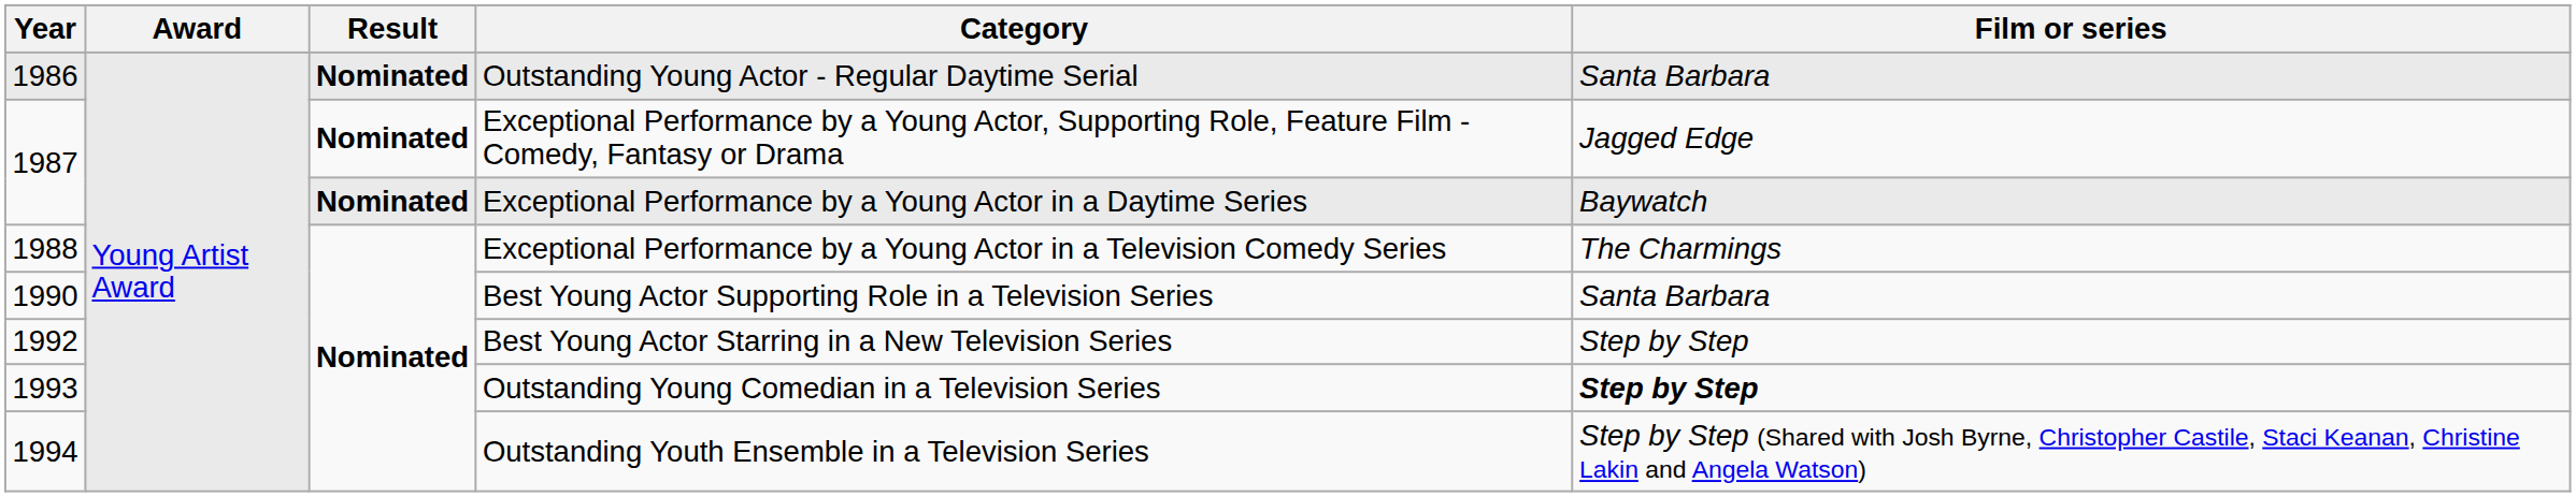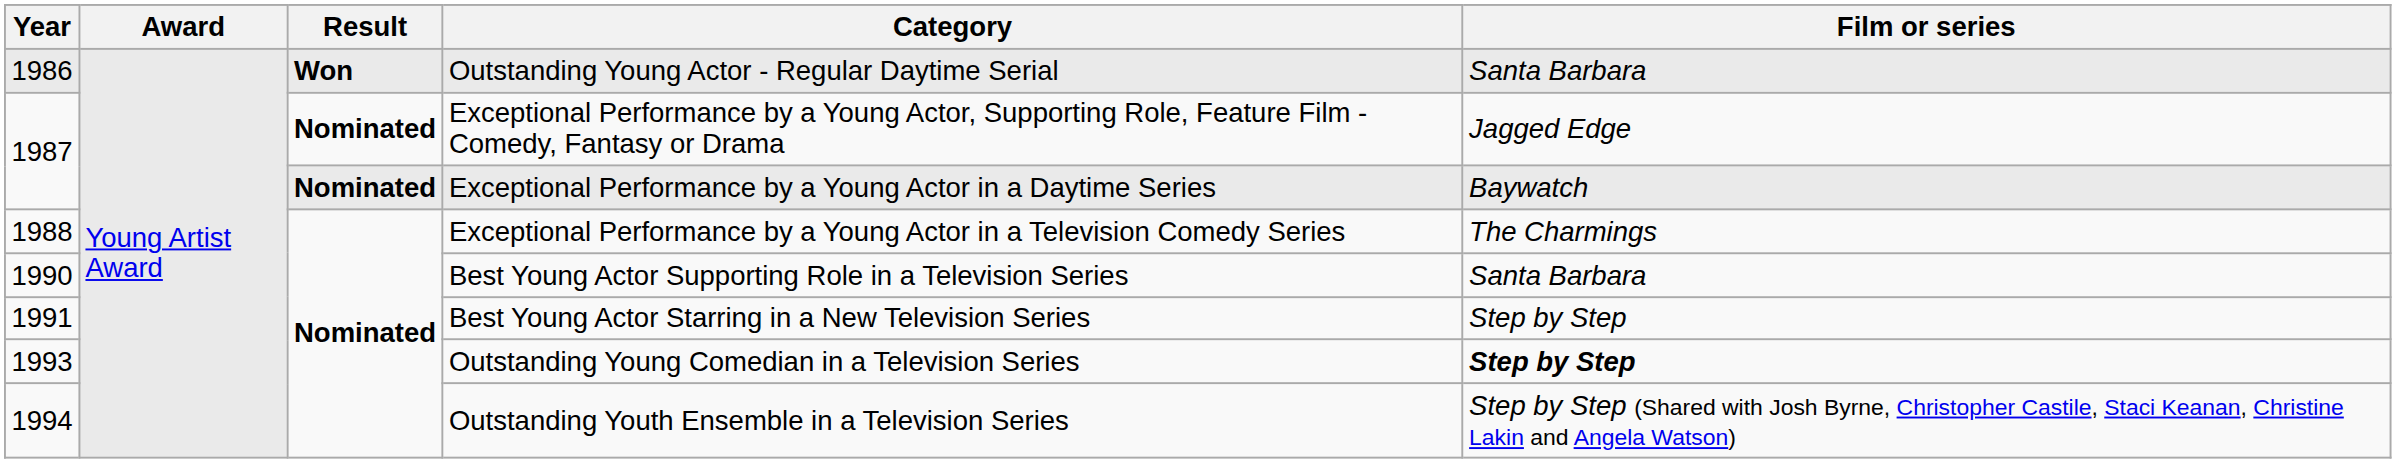Outstanding Young Actor - Regular Daytime Serial | Result: Nominated -> Won
Best Young Actor Starring in a New Television Series | Year: 1992 -> 1991
